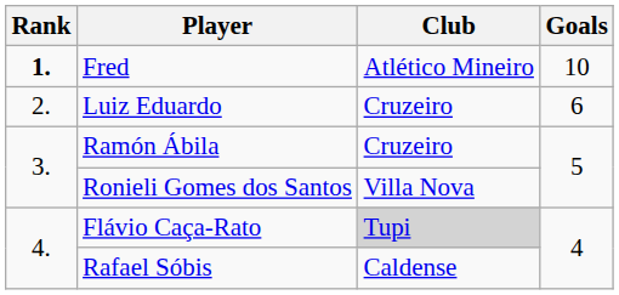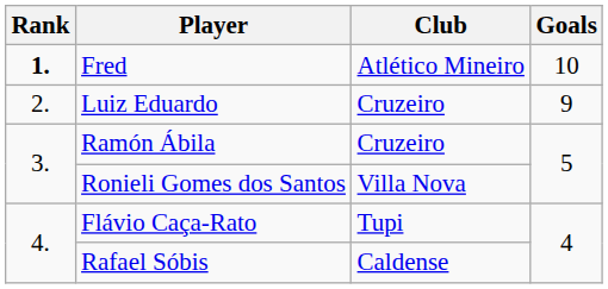Luiz Eduardo | Goals: 6 -> 9
Flávio Caça-Rato | Club: lightgrey background -> no background
